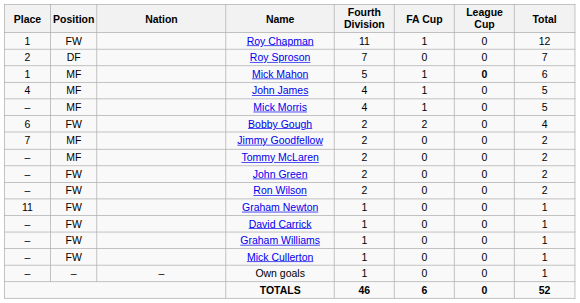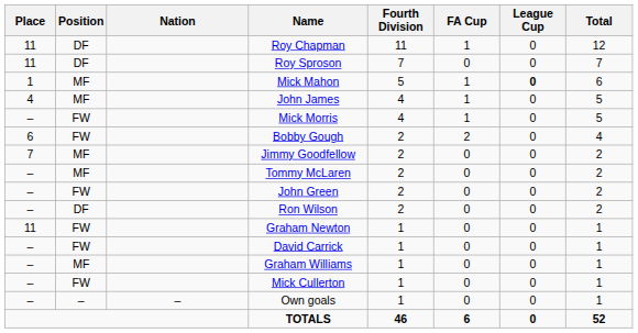Roy Chapman | Place: 1 -> 11
Roy Chapman | Position: FW -> DF
Roy Sproson | Place: 2 -> 11
Mick Morris | Position: MF -> FW
Ron Wilson | Position: FW -> DF
Graham Williams | Position: FW -> MF
